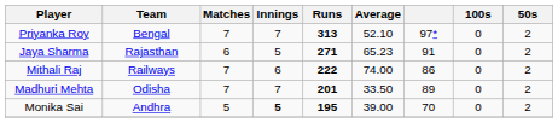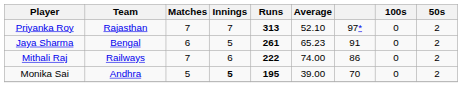Priyanka Roy | Team: Bengal -> Rajasthan
Jaya Sharma | Team: Rajasthan -> Bengal
Jaya Sharma | Runs: 271 -> 261
- row: Madhuri Mehta | Odisha | 7 | 7 | 201 | 33.50 | 89 | 0 | 2
